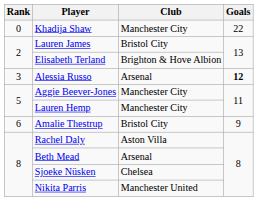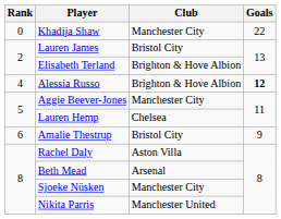Alessia Russo | Rank: 3 -> 4
Alessia Russo | Club: Arsenal -> Brighton & Hove Albion
Lauren Hemp | Club: Manchester City -> Chelsea
Sjoeke Nüsken | Club: Chelsea -> Manchester City
